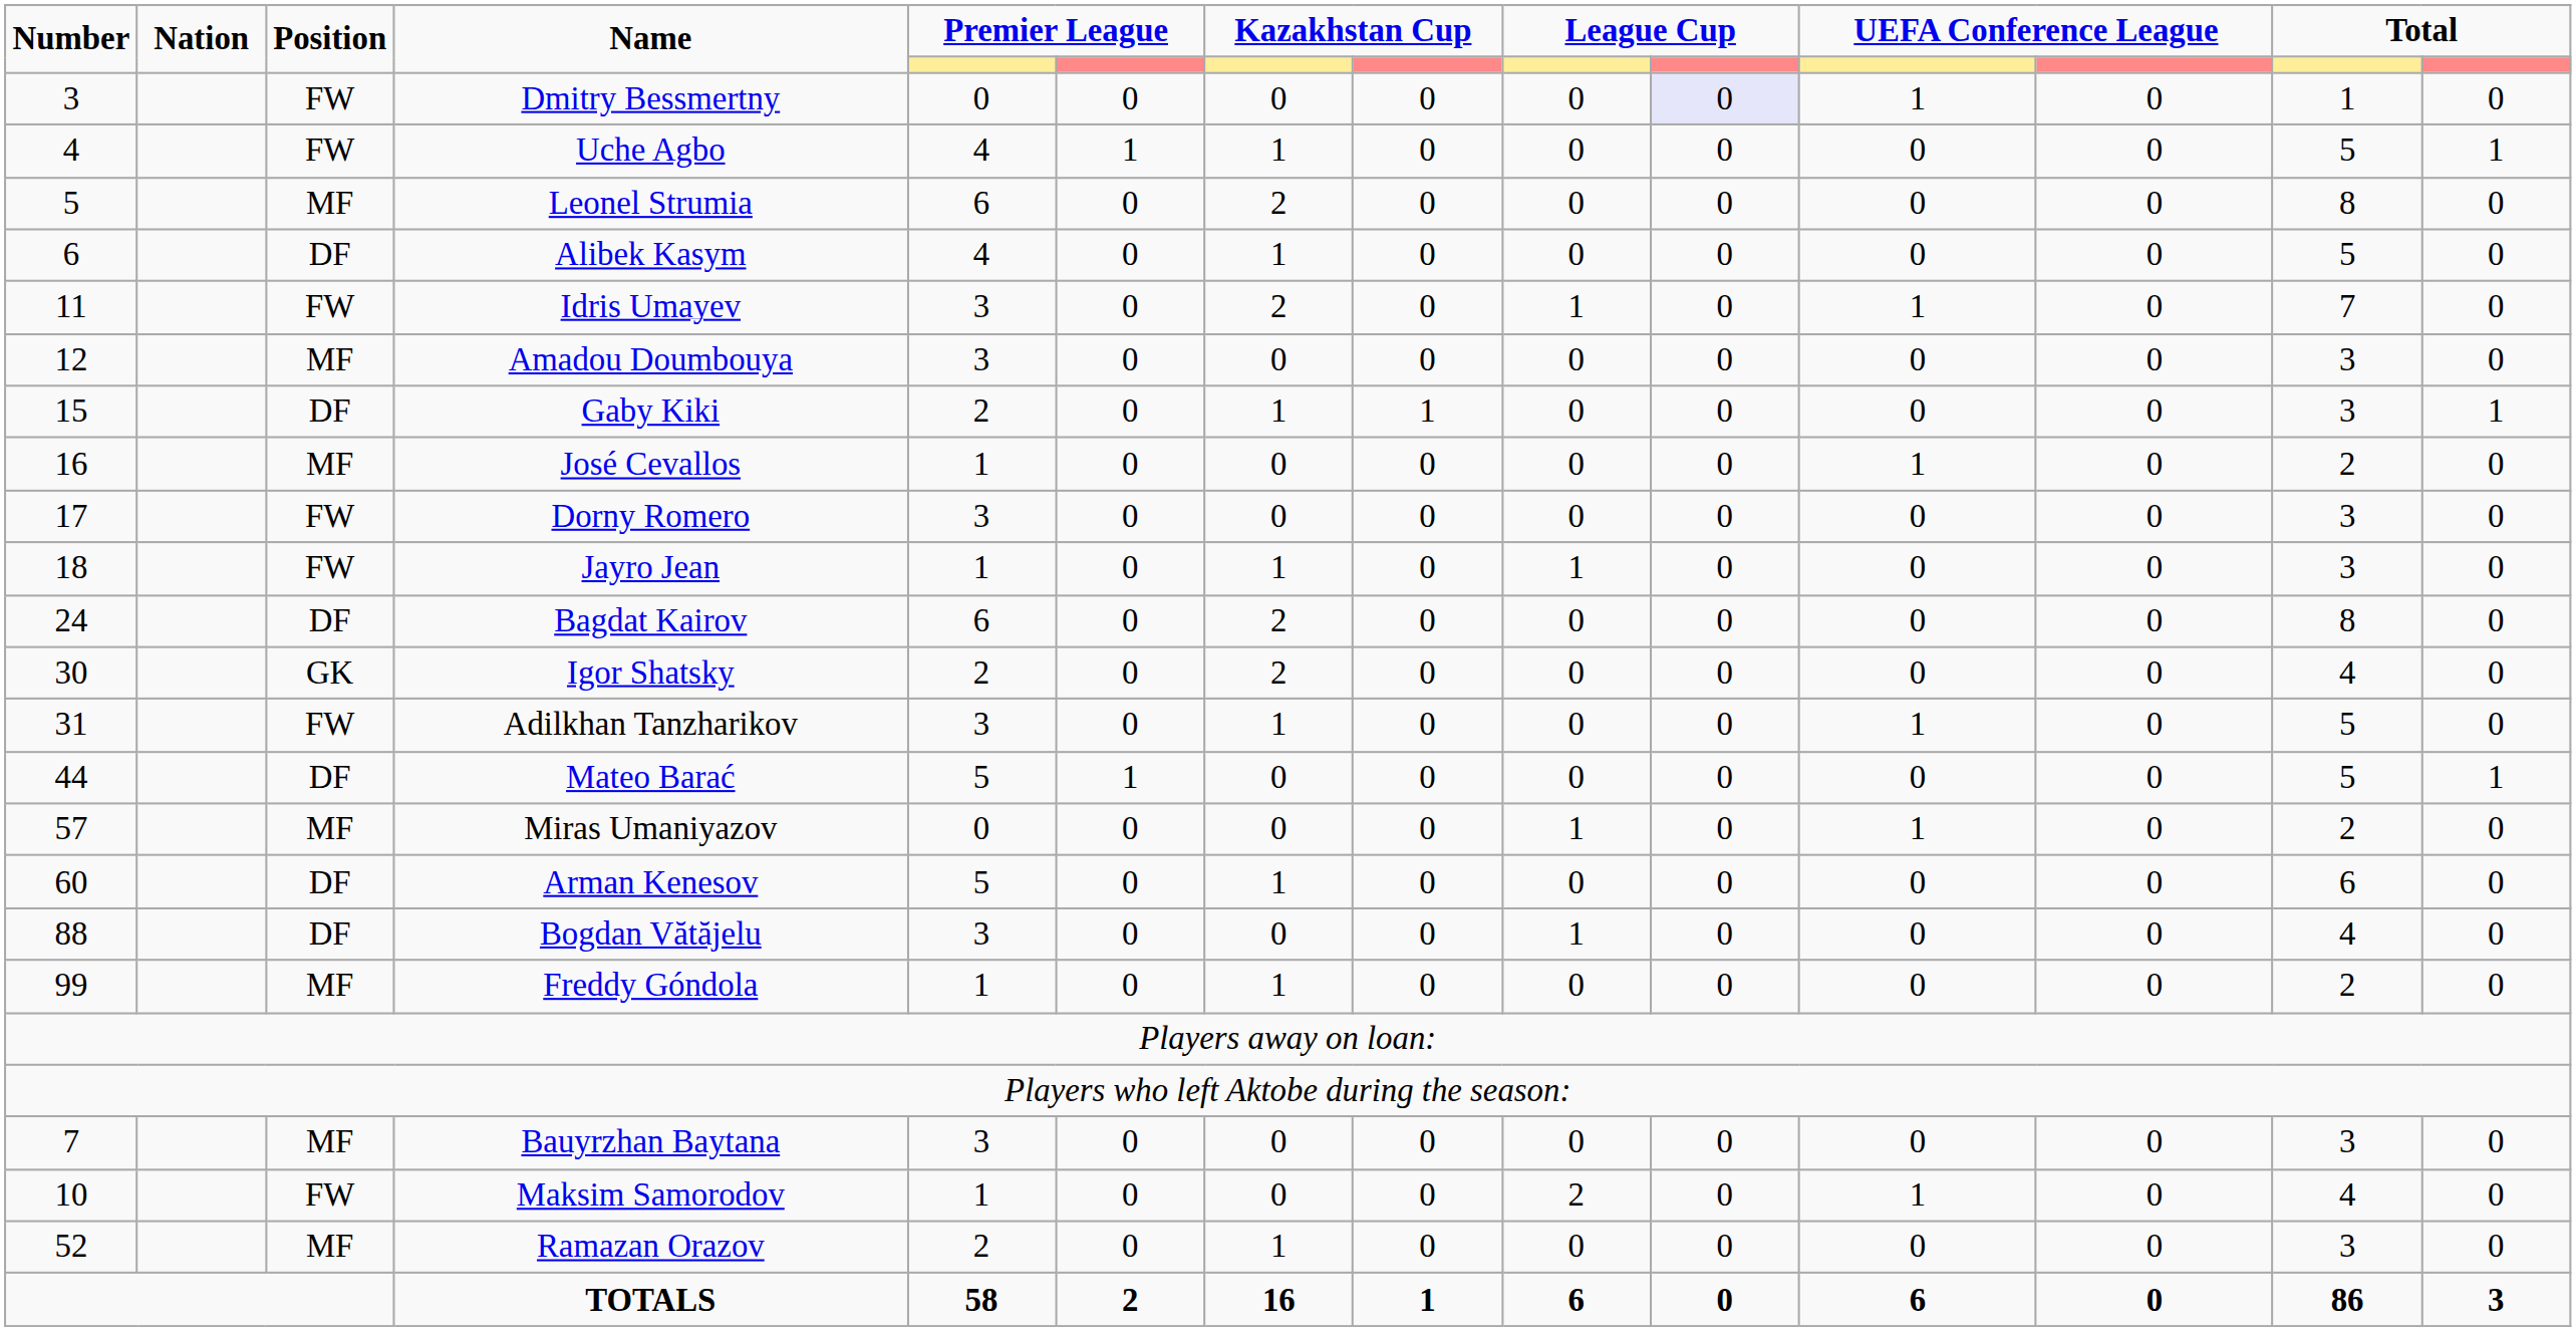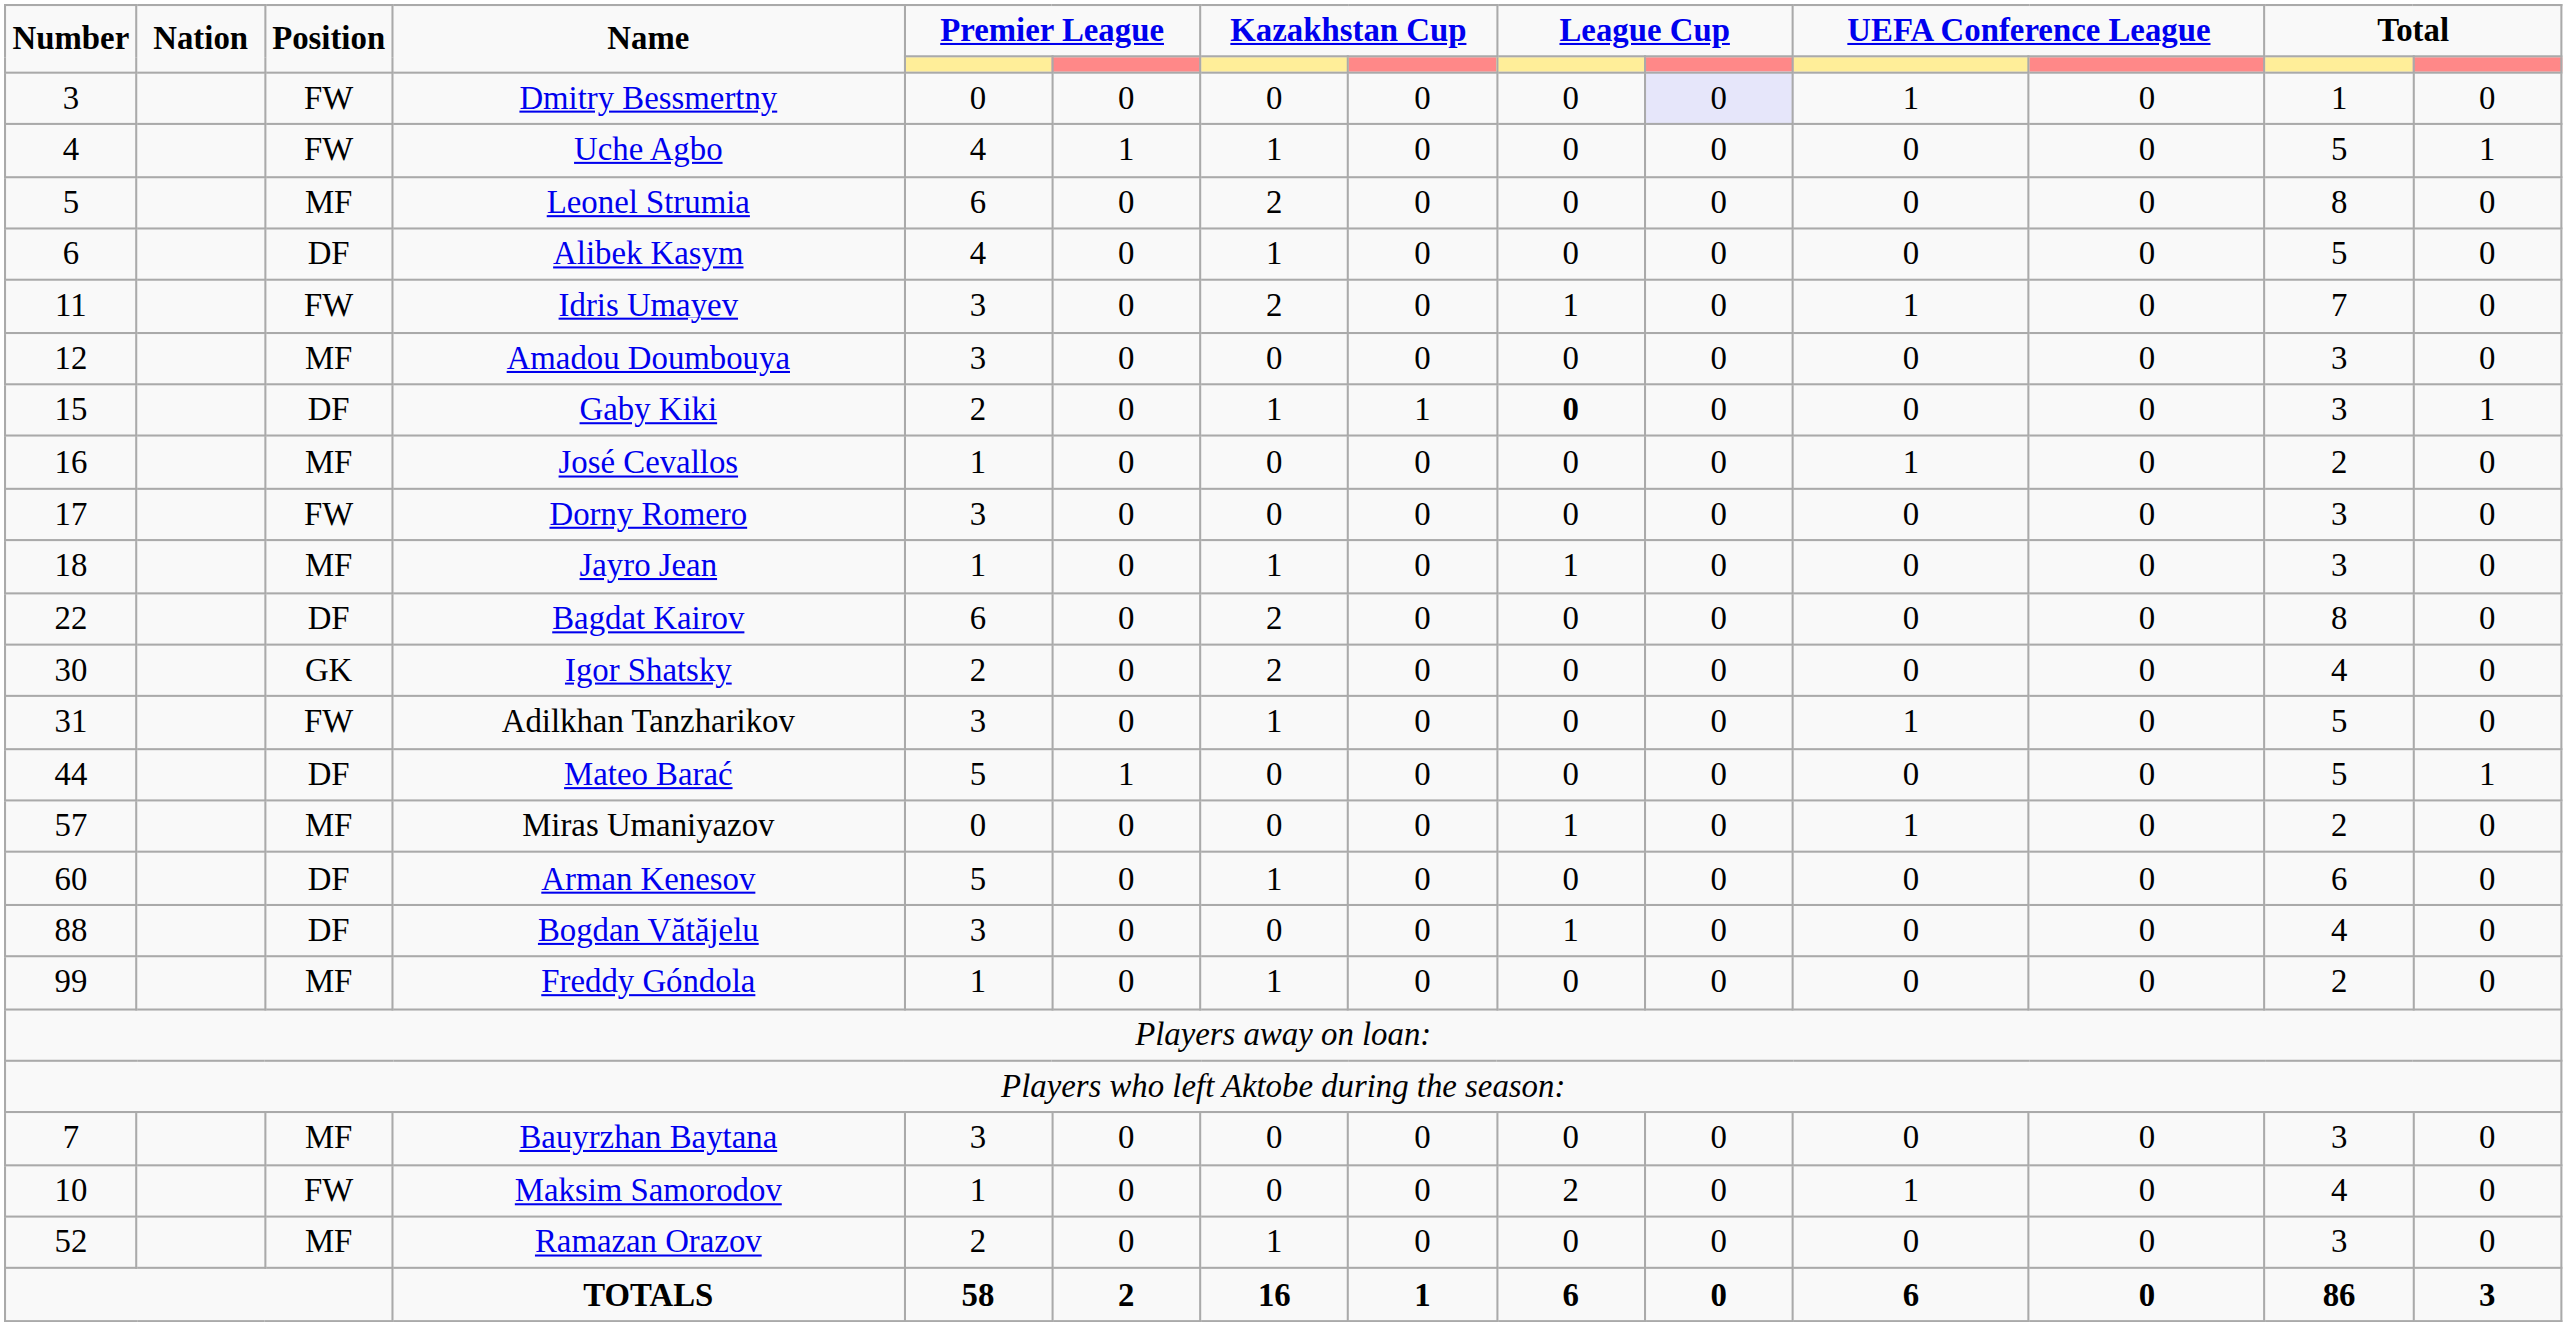Gaby Kiki | column 9: normal -> bold
Jayro Jean | Position: FW -> MF
Bagdat Kairov | Number: 24 -> 22
